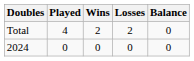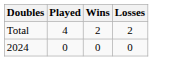- column: Balance | 0 | 0
